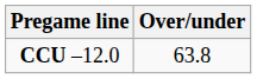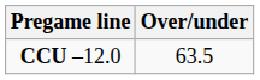CCU –12.0 | Over/under: 63.8 -> 63.5
